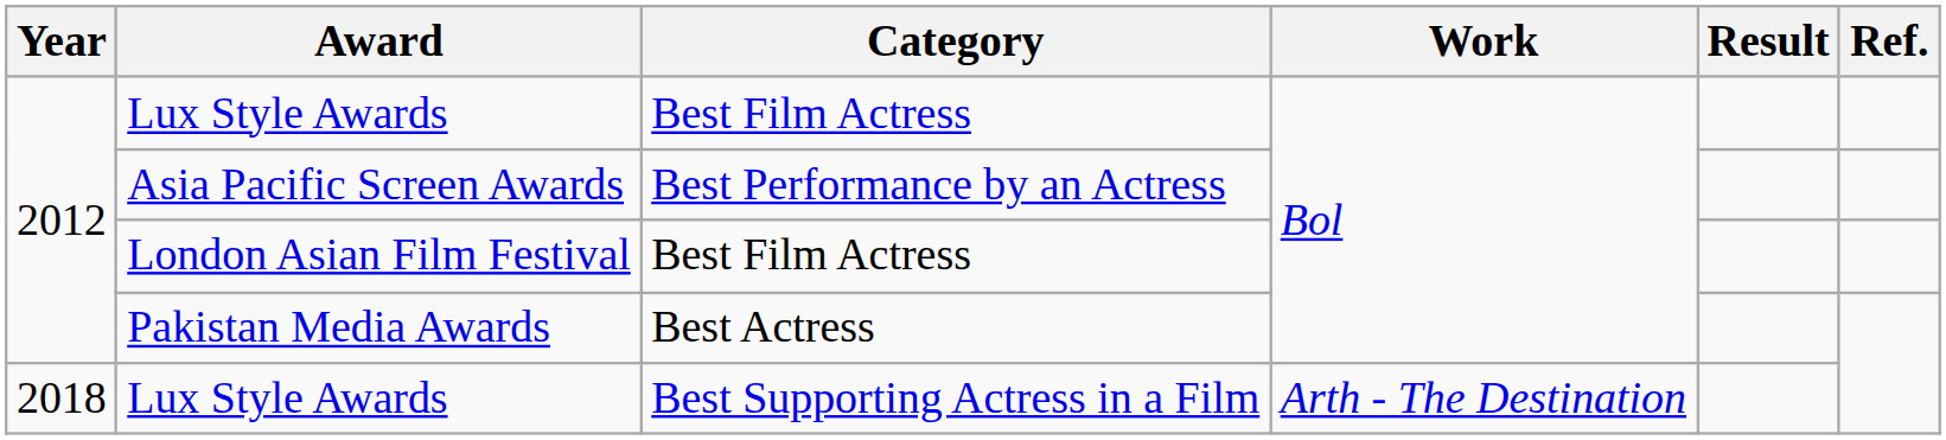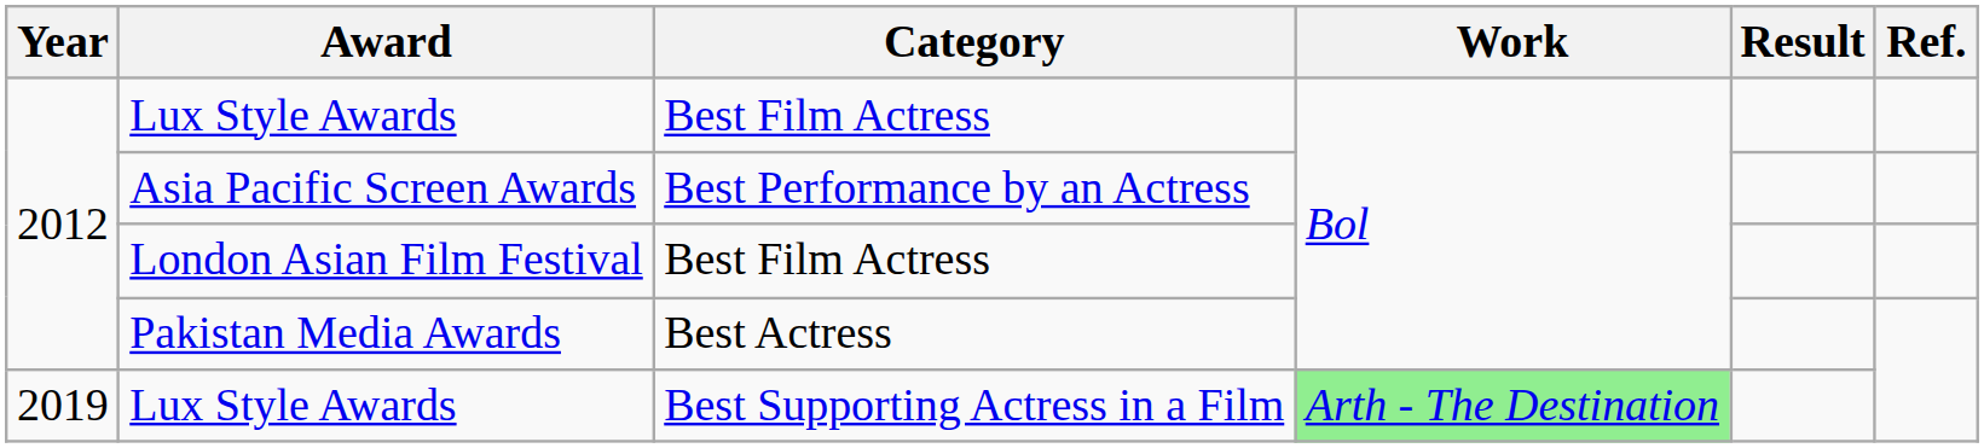Lux Style Awards / Best Supporting Actress in a Film | Year: 2018 -> 2019
Lux Style Awards / Best Supporting Actress in a Film | Work: no background -> lightgreen background
